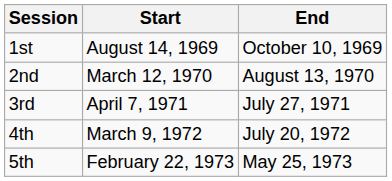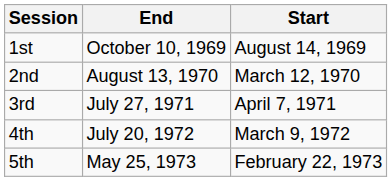columns swapped: Start <-> End
